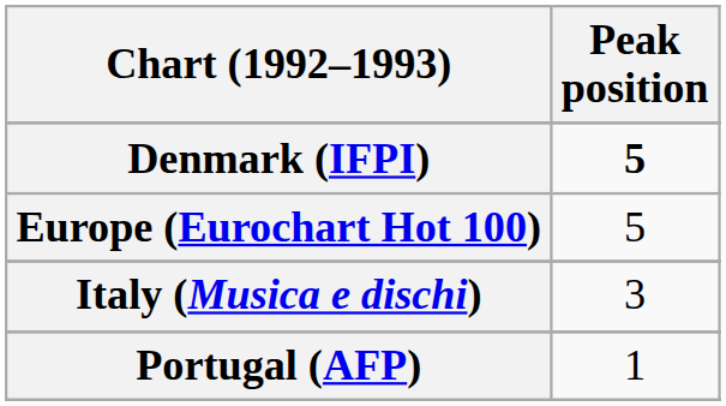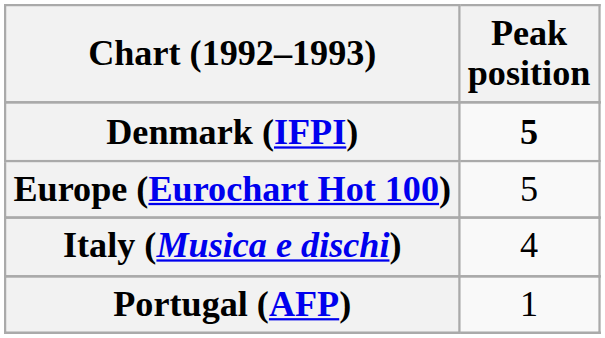Italy (Musica e dischi) | Peak position: 3 -> 4
